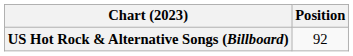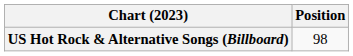US Hot Rock & Alternative Songs (Billboard) | Position: 92 -> 98
